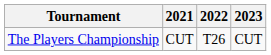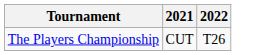- column: 2023 | CUT
